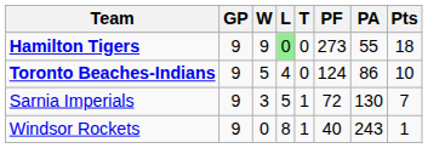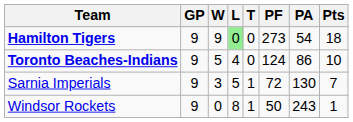Hamilton Tigers | PA: 55 -> 54
Windsor Rockets | PF: 40 -> 50
